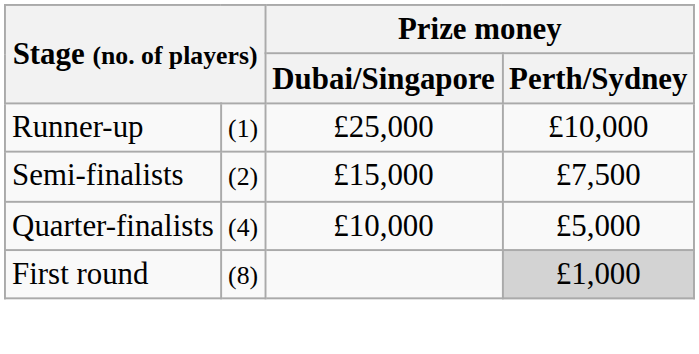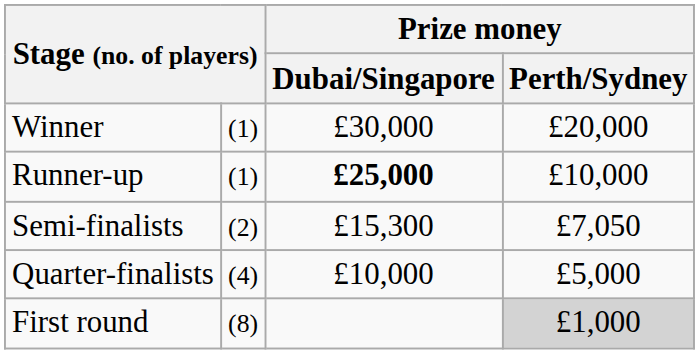+ row: Winner | (1) | £30,000 | £20,000
Runner-up | Prize money / Dubai/Singapore: normal -> bold
Semi-finalists | Prize money / Dubai/Singapore: £15,000 -> £15,300
Semi-finalists | Prize money / Perth/Sydney: £7,500 -> £7,050
